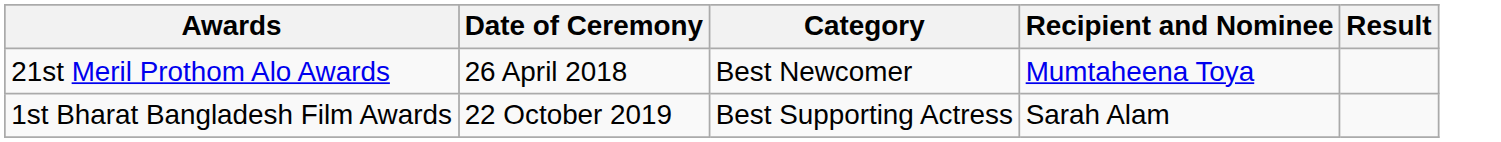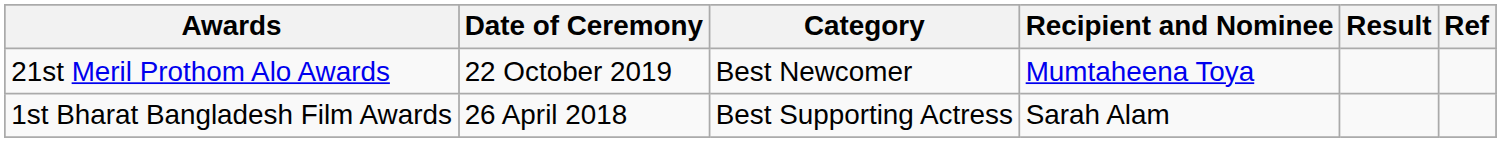+ column: Ref
21st Meril Prothom Alo Awards | Date of Ceremony: 26 April 2018 -> 22 October 2019
1st Bharat Bangladesh Film Awards | Date of Ceremony: 22 October 2019 -> 26 April 2018
